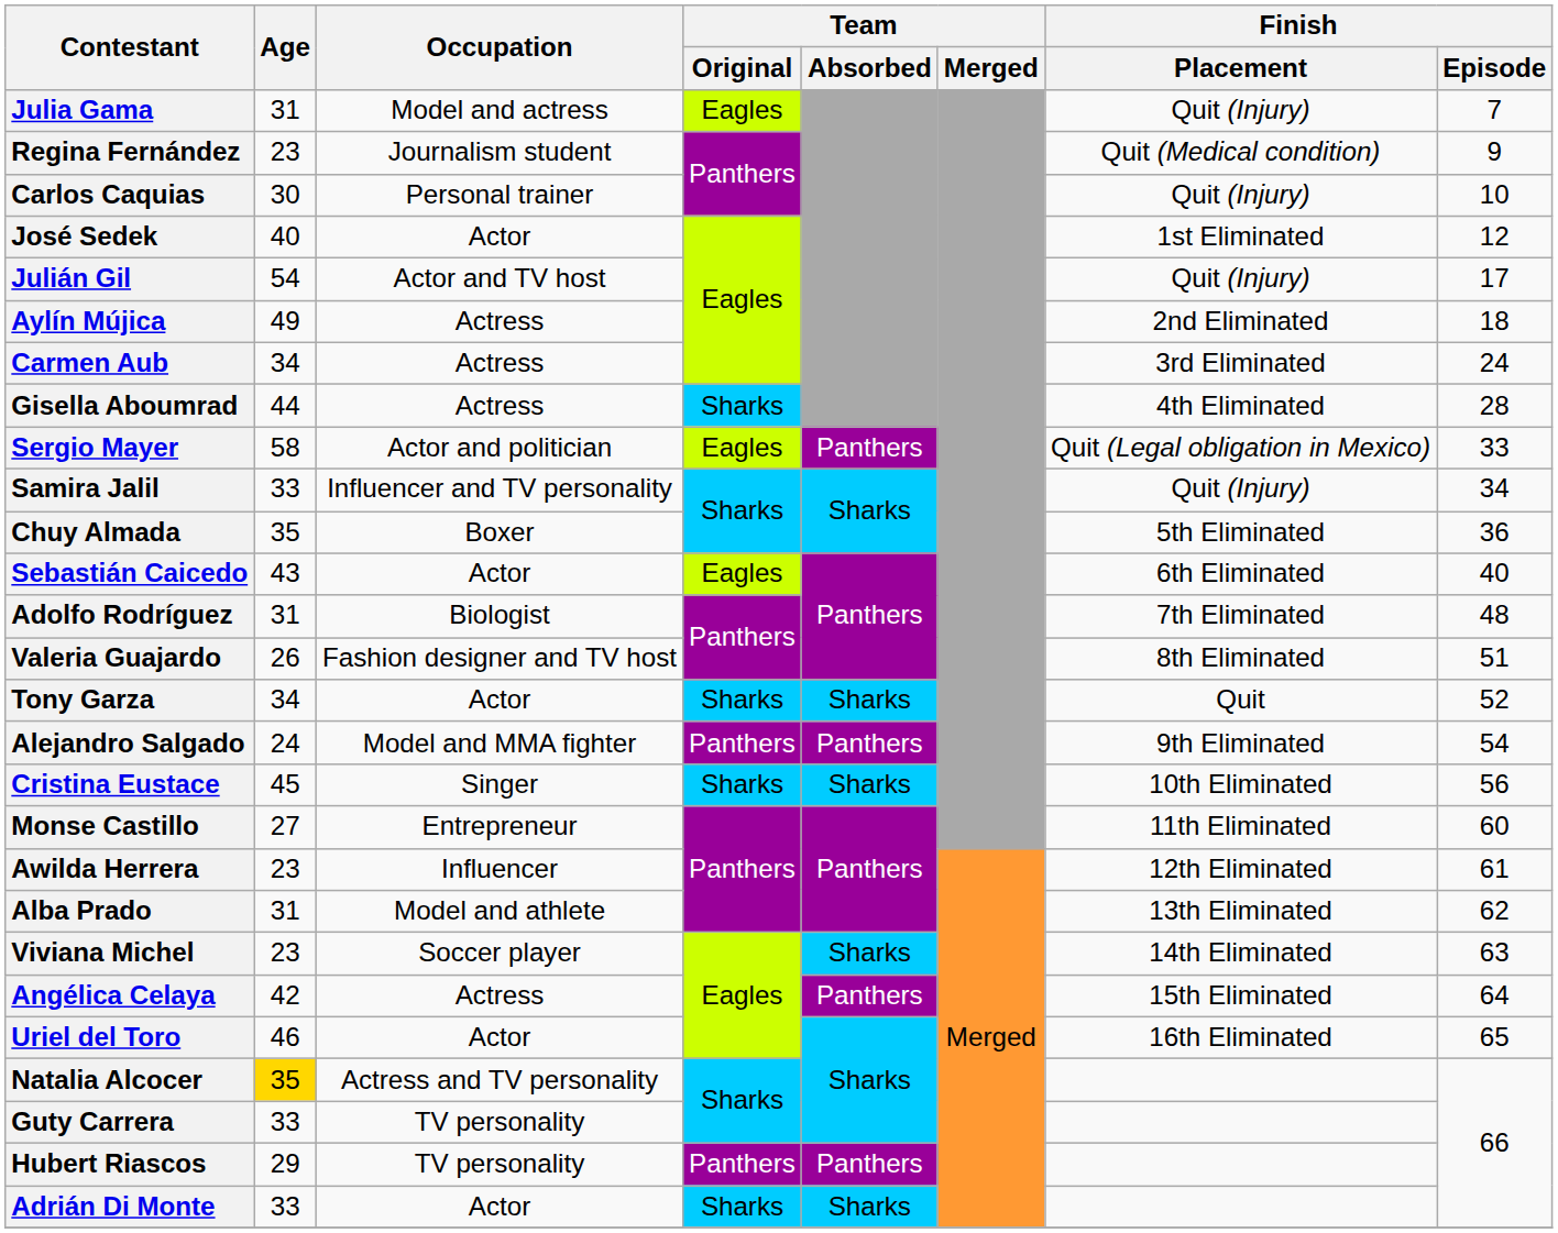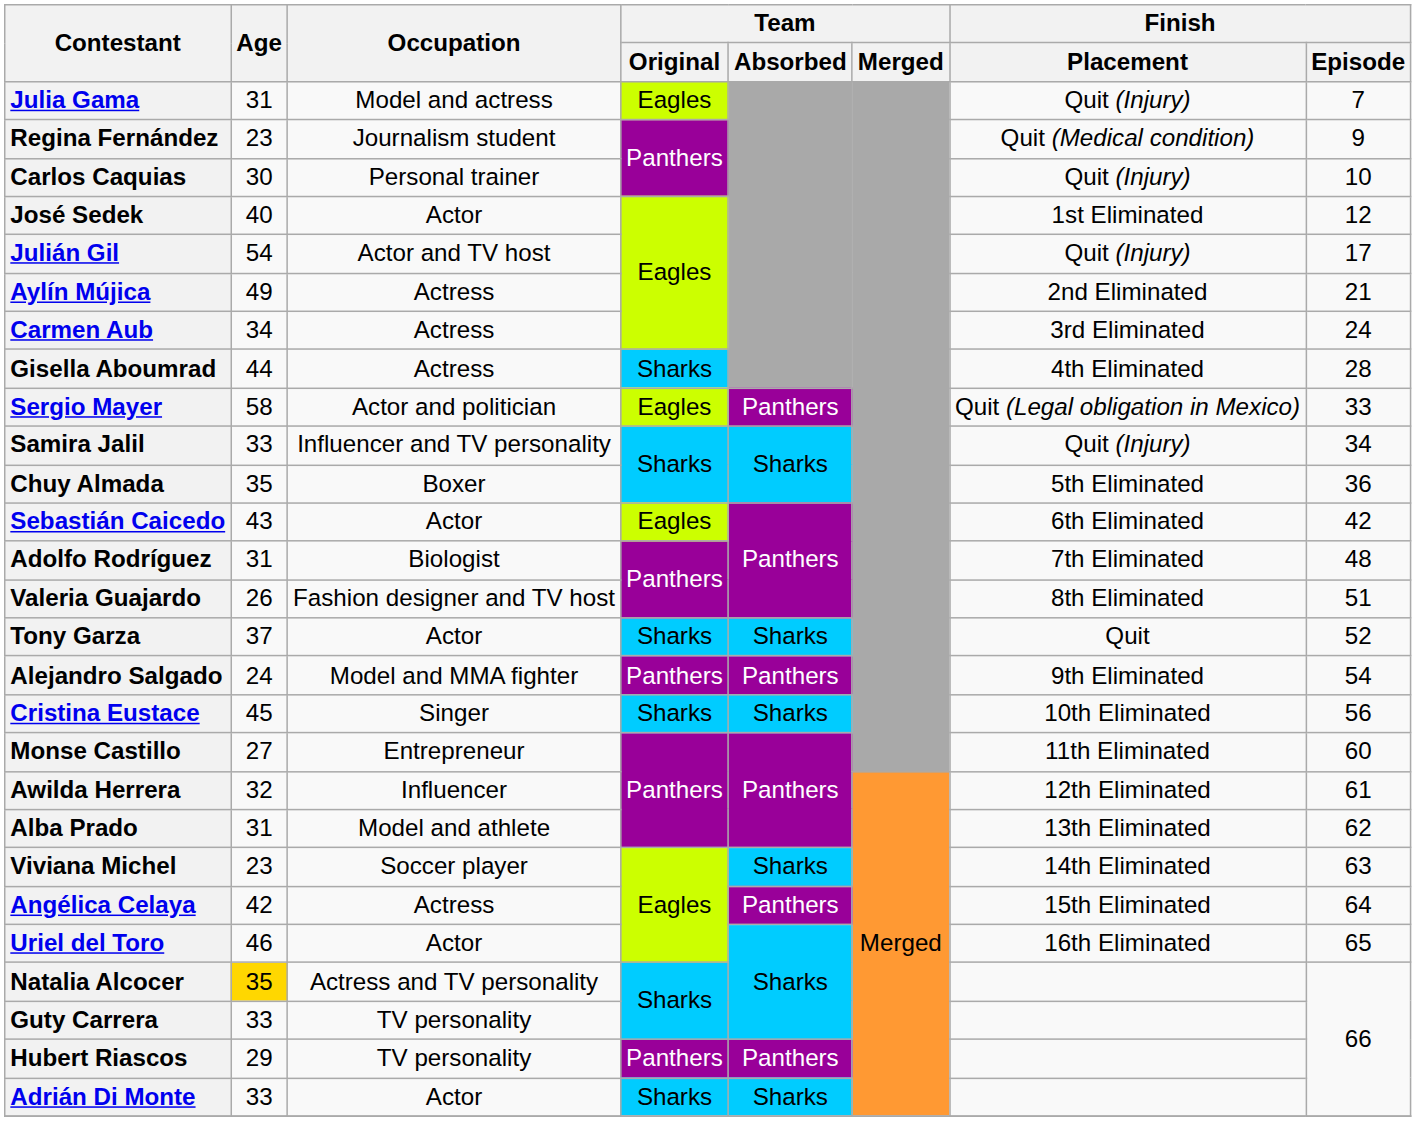Aylín Mújica | Finish / Episode: 18 -> 21
Sebastián Caicedo | Finish / Episode: 40 -> 42
Tony Garza | Age: 34 -> 37
Awilda Herrera | Age: 23 -> 32
